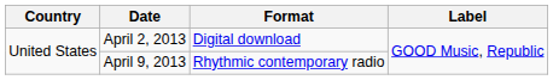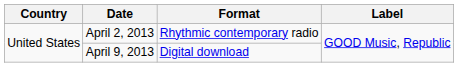April 2, 2013 | Format: Digital download -> Rhythmic contemporary radio
April 9, 2013 | Format: Rhythmic contemporary radio -> Digital download
